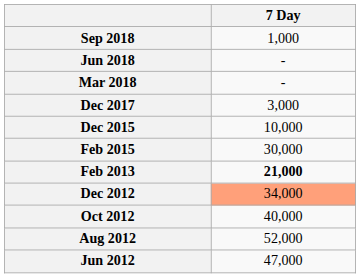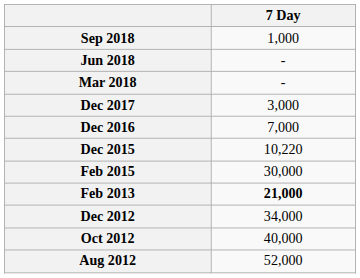+ row: Dec 2016 | 7,000
Dec 2015 | 7 Day: 10,000 -> 10,220
Dec 2012 | 7 Day: lightsalmon background -> no background
- row: Jun 2012 | 47,000
